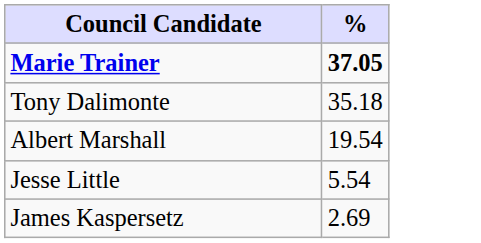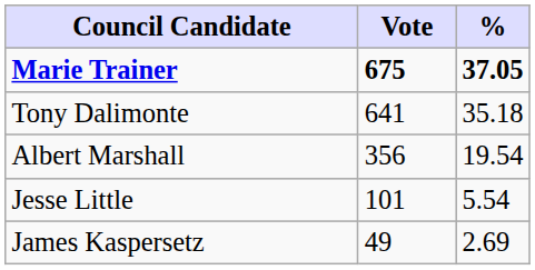+ column: Vote | 675 | 641 | 356 | 101 | 49
